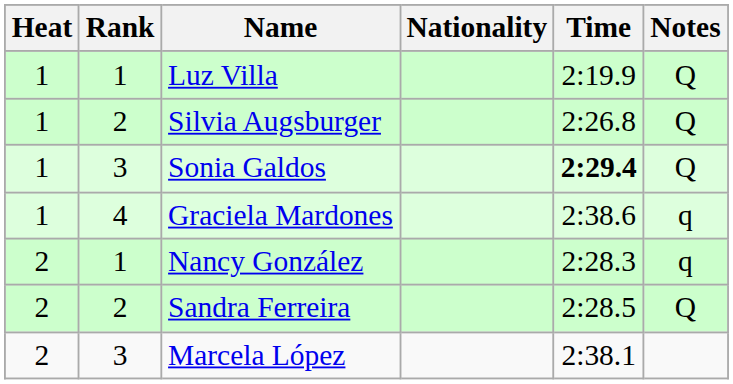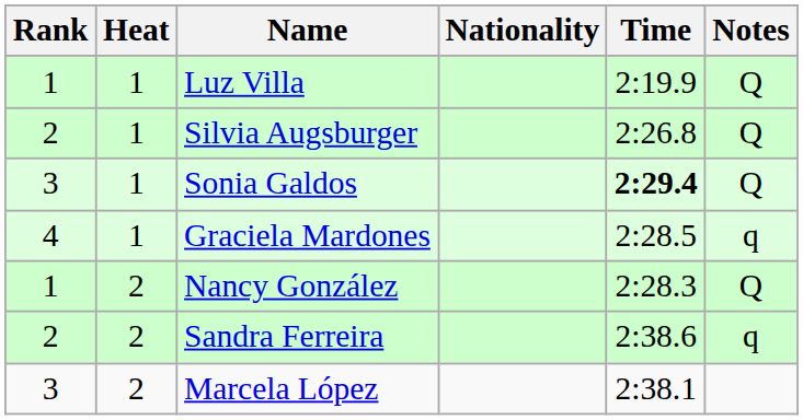columns swapped: Rank <-> Heat
Graciela Mardones | Time: 2:38.6 -> 2:28.5
Nancy González | Notes: q -> Q
Sandra Ferreira | Time: 2:28.5 -> 2:38.6
Sandra Ferreira | Notes: Q -> q
